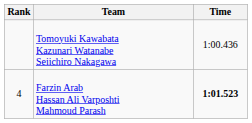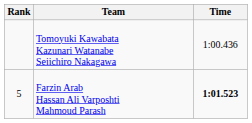Farzin Arab Hassan Ali Varposhti Mahmoud Parash | Rank: 4 -> 5
